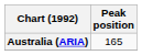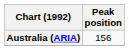Australia (ARIA) | Peak position: 165 -> 156
